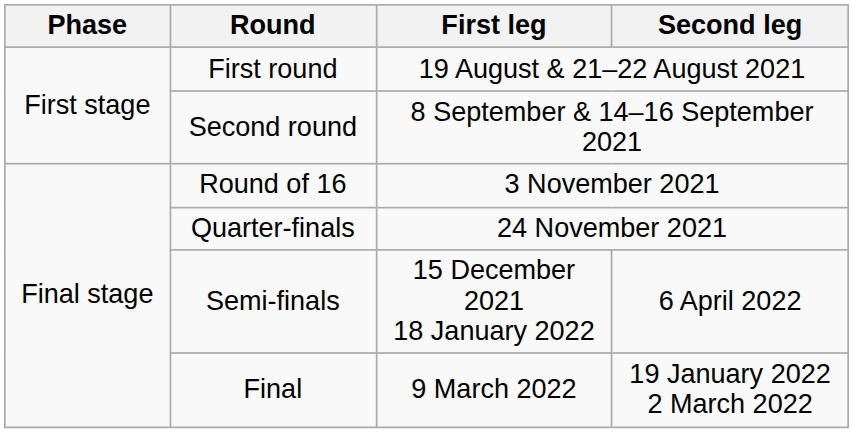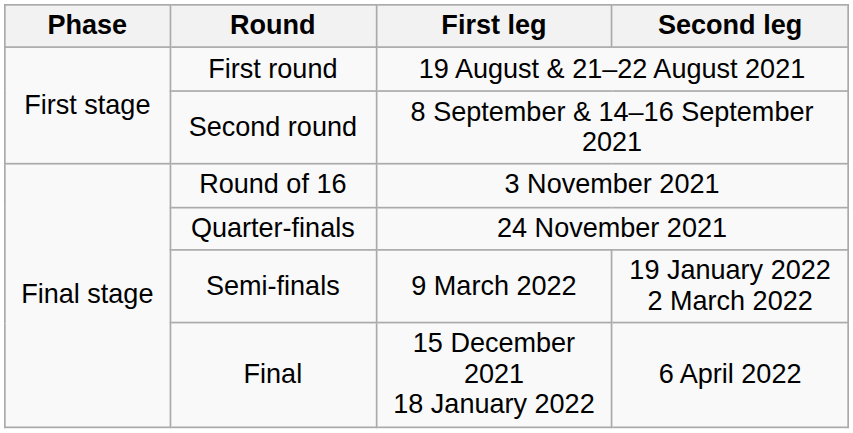Semi-finals | First leg: 15 December 2021 18 January 2022 -> 9 March 2022
Semi-finals | Second leg: 6 April 2022 -> 19 January 2022 2 March 2022
Final | First leg: 9 March 2022 -> 15 December 2021 18 January 2022
Final | Second leg: 19 January 2022 2 March 2022 -> 6 April 2022
